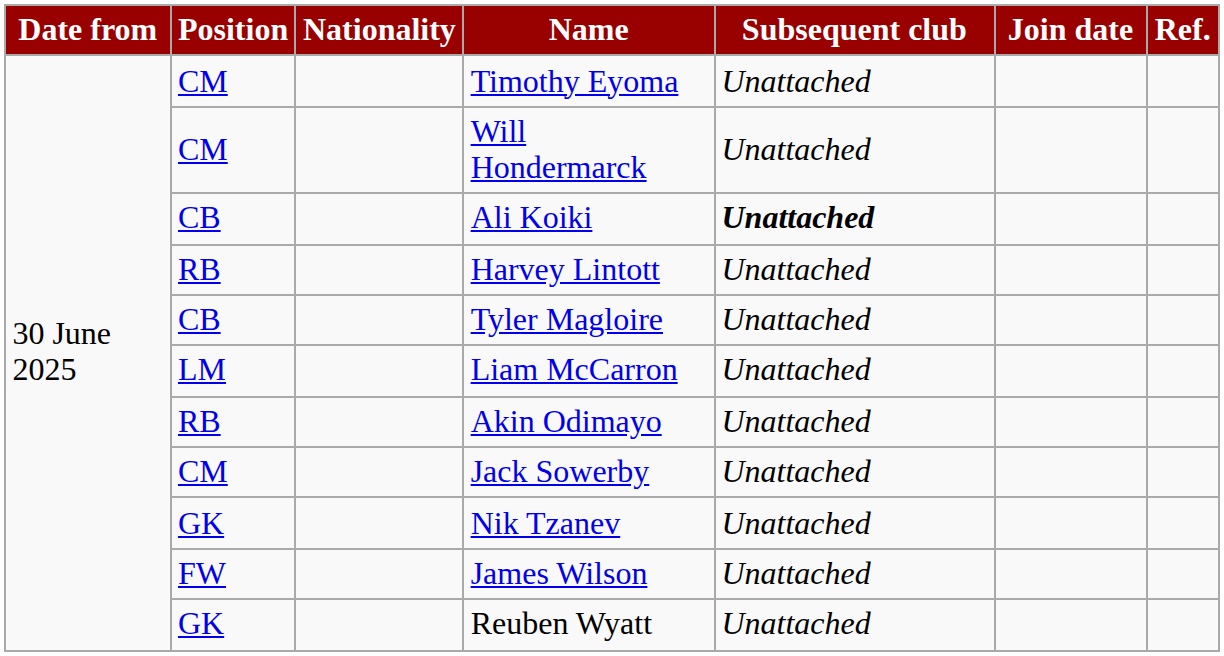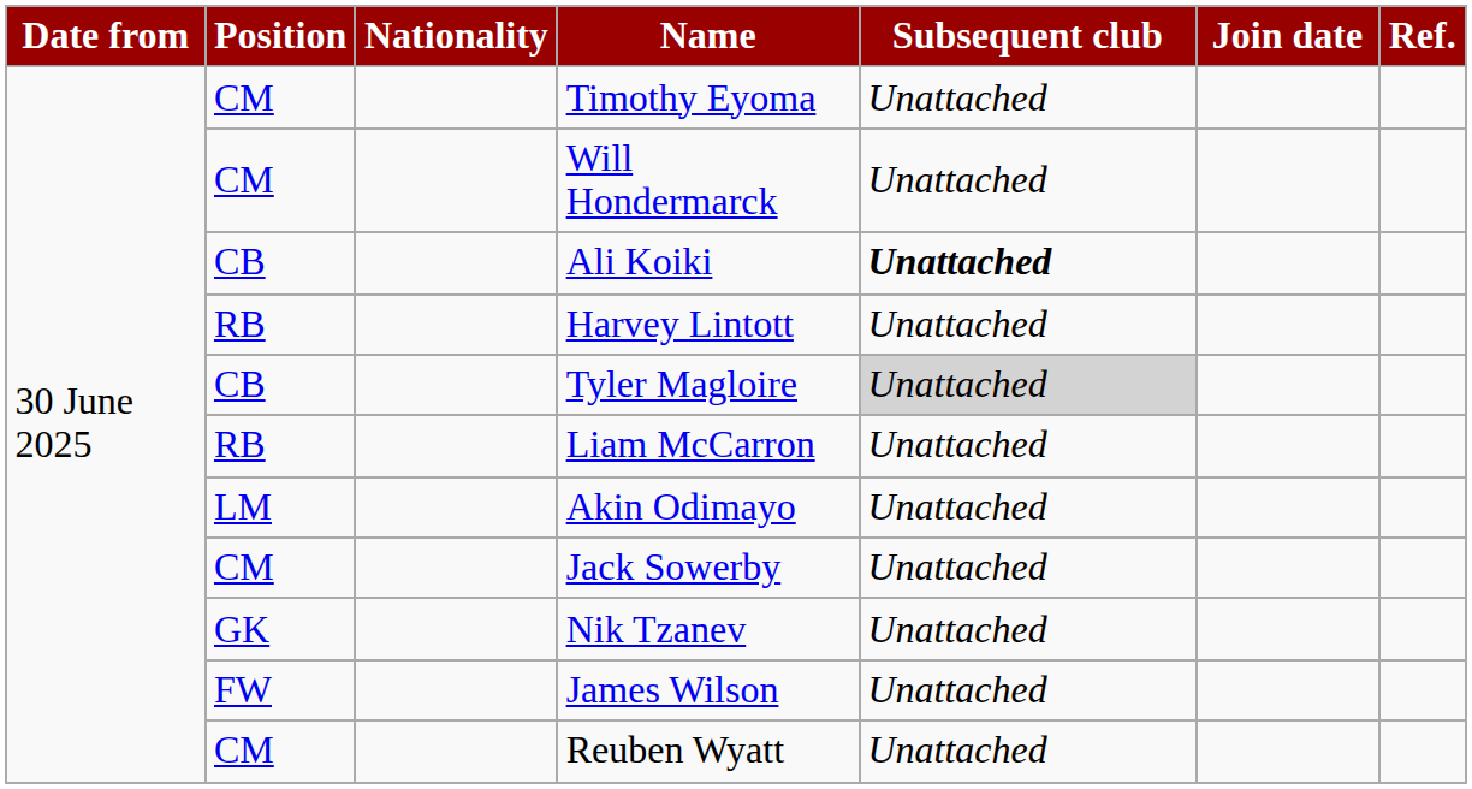Tyler Magloire | Subsequent club: no background -> lightgrey background
Liam McCarron | Position: LM -> RB
Akin Odimayo | Position: RB -> LM
Reuben Wyatt | Position: GK -> CM
